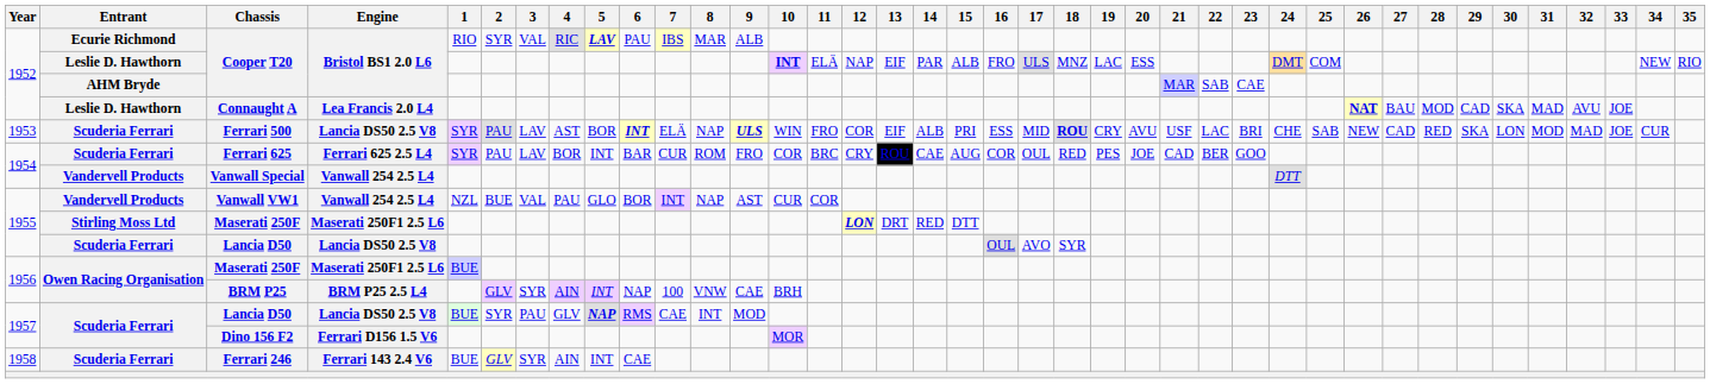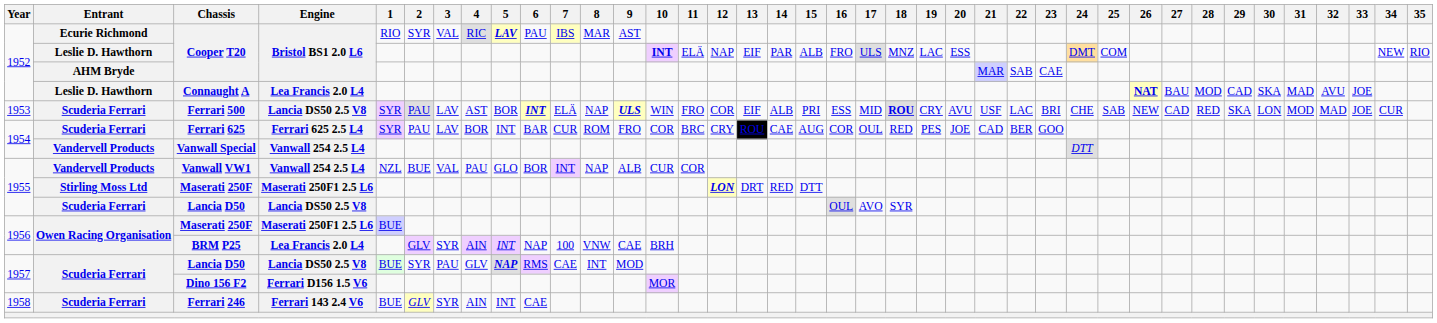Ecurie Richmond / Cooper T20 | 9: ALB -> AST
Vanwall VW1 | 9: AST -> ALB
BRM P25 | Engine: BRM P25 2.5 L4 -> Lea Francis 2.0 L4
